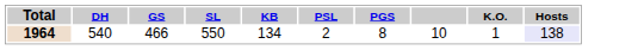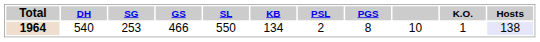+ column: SG | 253
